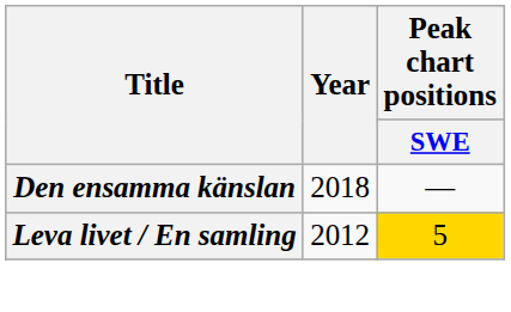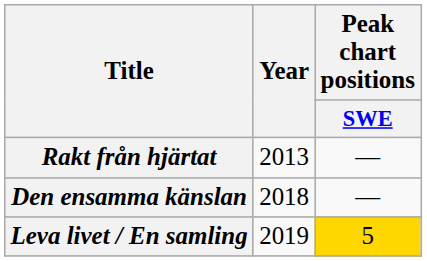+ row: Rakt från hjärtat | 2013 | —
Leva livet / En samling | Year: 2012 -> 2019
